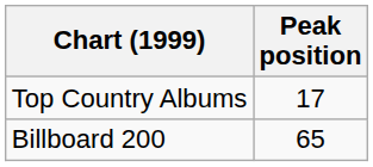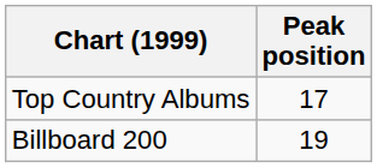Billboard 200 | Peak position: 65 -> 19
